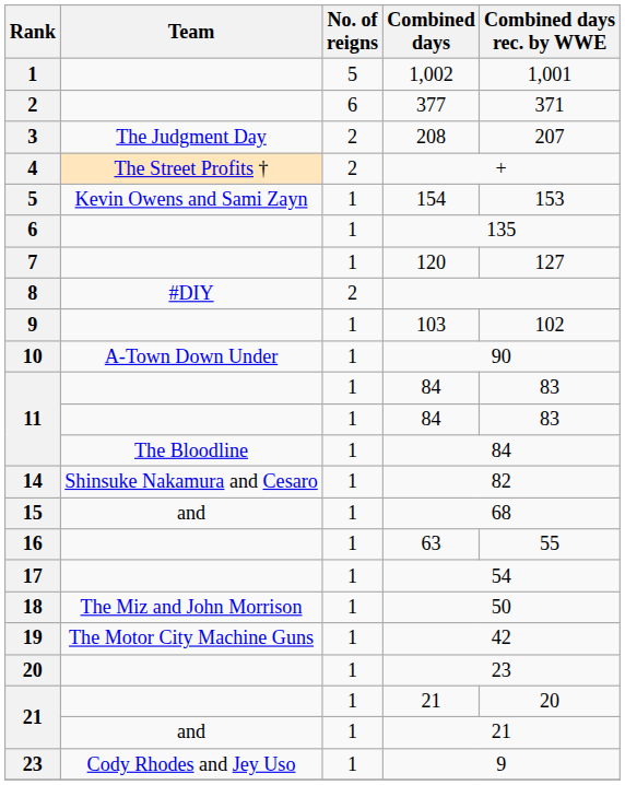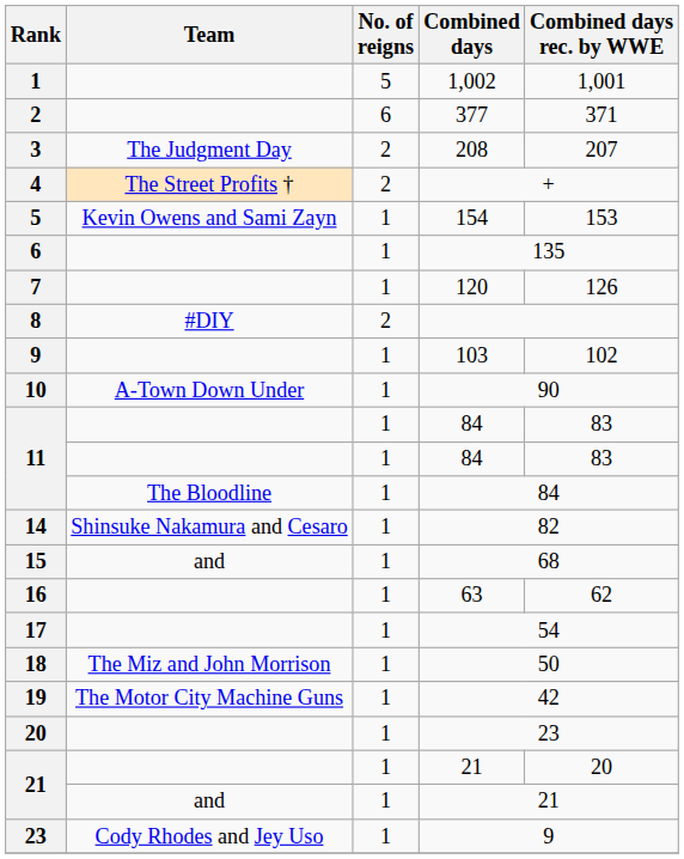7 | Combined days rec. by WWE: 127 -> 126
16 | Combined days rec. by WWE: 55 -> 62
